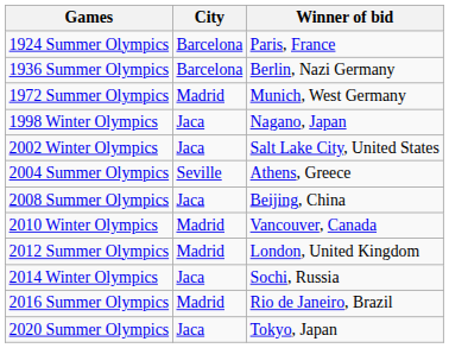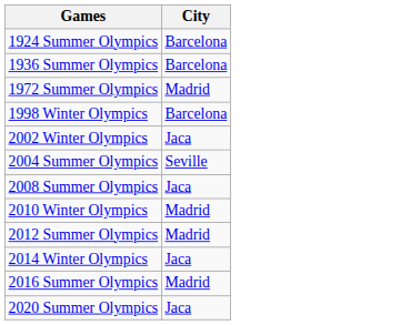- column: Winner of bid | Paris, France | Berlin, Nazi Germany | Munich, West Germany | Nagano, Japan | Salt Lake City, United States | Athens, Greece | Beijing, China | Vancouver, Canada | London, United Kingdom | Sochi, Russia | Rio de Janeiro, Brazil | Tokyo, Japan
1998 Winter Olympics | City: Jaca -> Barcelona
